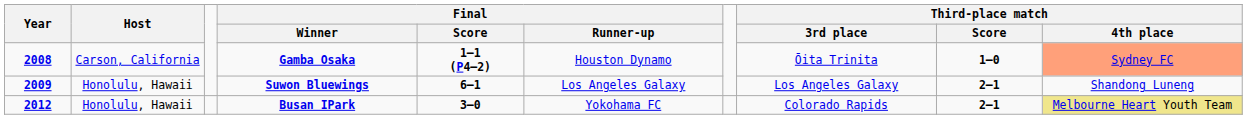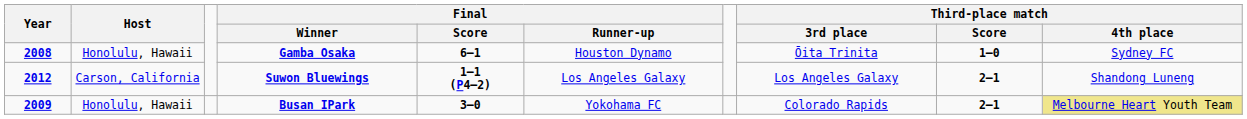Gamba Osaka | Host: Carson, California -> Honolulu, Hawaii
Gamba Osaka | Final / Score: 1–1 (P4–2) -> 6–1
Gamba Osaka | Third-place match / 4th place: lightsalmon background -> no background
Suwon Bluewings | Year: 2009 -> 2012
Suwon Bluewings | Host: Honolulu, Hawaii -> Carson, California
Suwon Bluewings | Final / Score: 6–1 -> 1–1 (P4–2)
Busan IPark | Year: 2012 -> 2009
